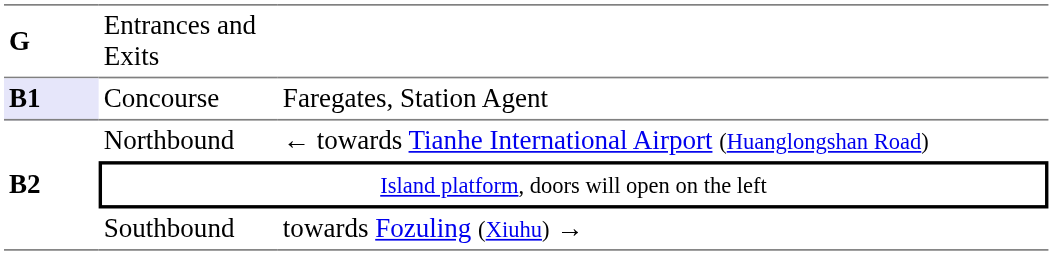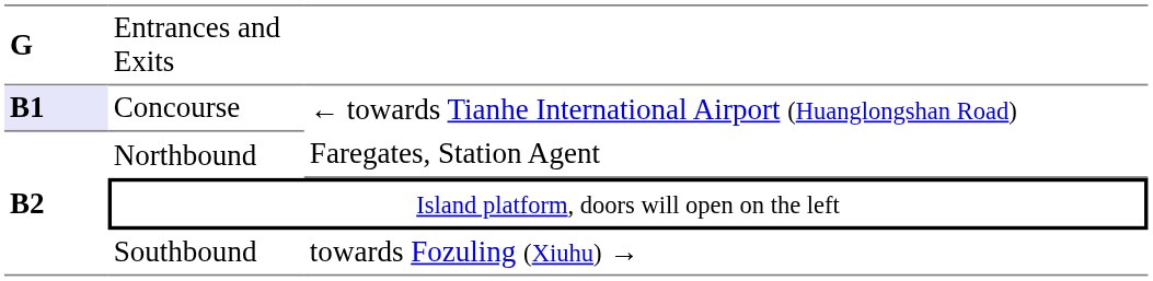Concourse | column 3: Faregates, Station Agent -> ← towards Tianhe International Airport (Huanglongshan Road)
Northbound | column 3: ← towards Tianhe International Airport (Huanglongshan Road) -> Faregates, Station Agent
